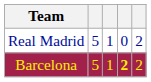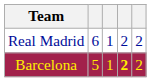Real Madrid | column 2: 5 -> 6
Real Madrid | column 4: 0 -> 2
